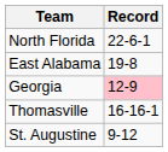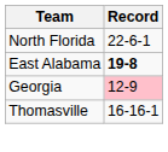East Alabama | Record: normal -> bold
- row: St. Augustine | 9-12
